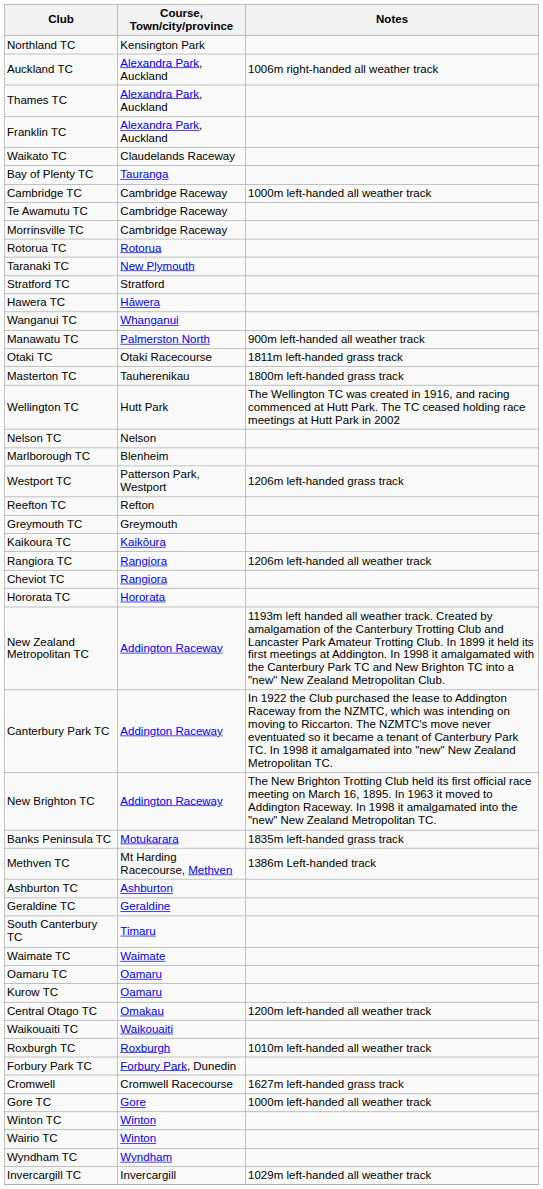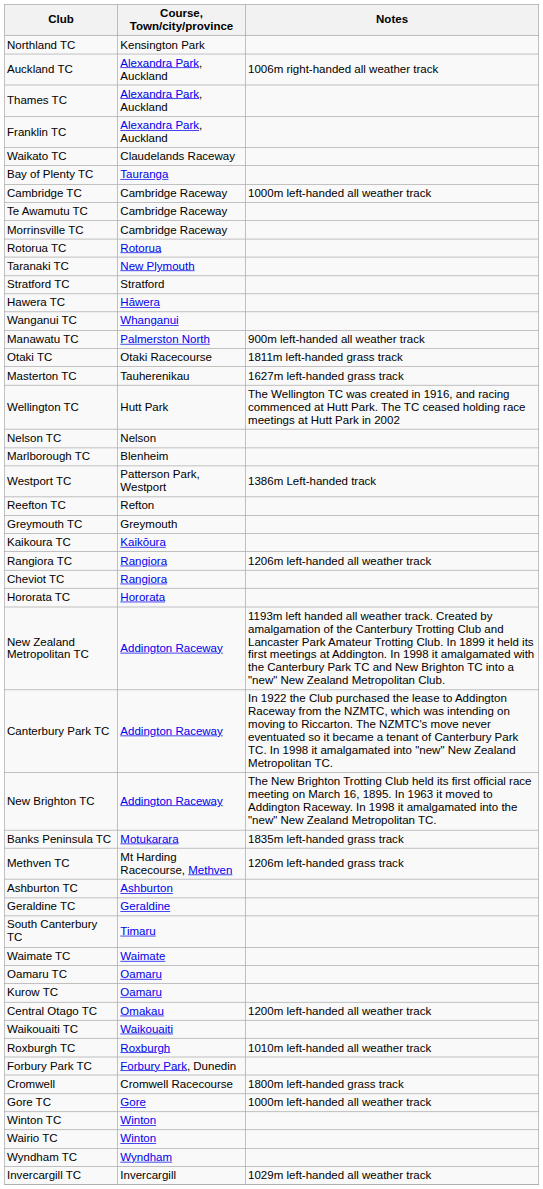Masterton TC | Notes: 1800m left-handed grass track -> 1627m left-handed grass track
Westport TC | Notes: 1206m left-handed grass track -> 1386m Left-handed track
Methven TC | Notes: 1386m Left-handed track -> 1206m left-handed grass track
Cromwell | Notes: 1627m left-handed grass track -> 1800m left-handed grass track
